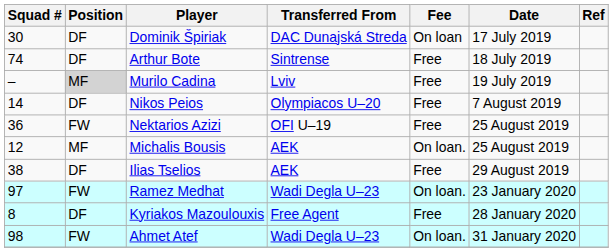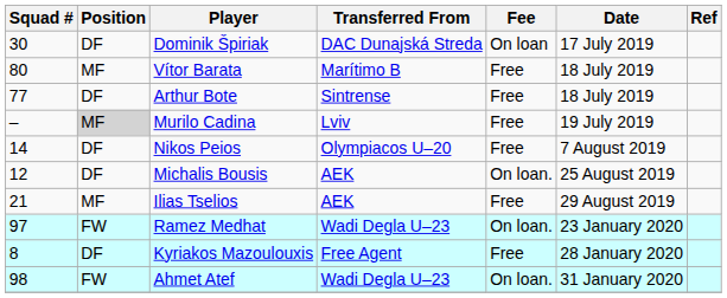+ row: 80 | MF | Vítor Barata | Marítimo B | Free | 18 July 2019
Arthur Bote | Squad #: 74 -> 77
- row: 36 | FW | Nektarios Azizi | OFI U–19 | Free | 25 August 2019
Michalis Bousis | Position: MF -> DF
Ilias Tselios | Squad #: 38 -> 21
Ilias Tselios | Position: DF -> MF
